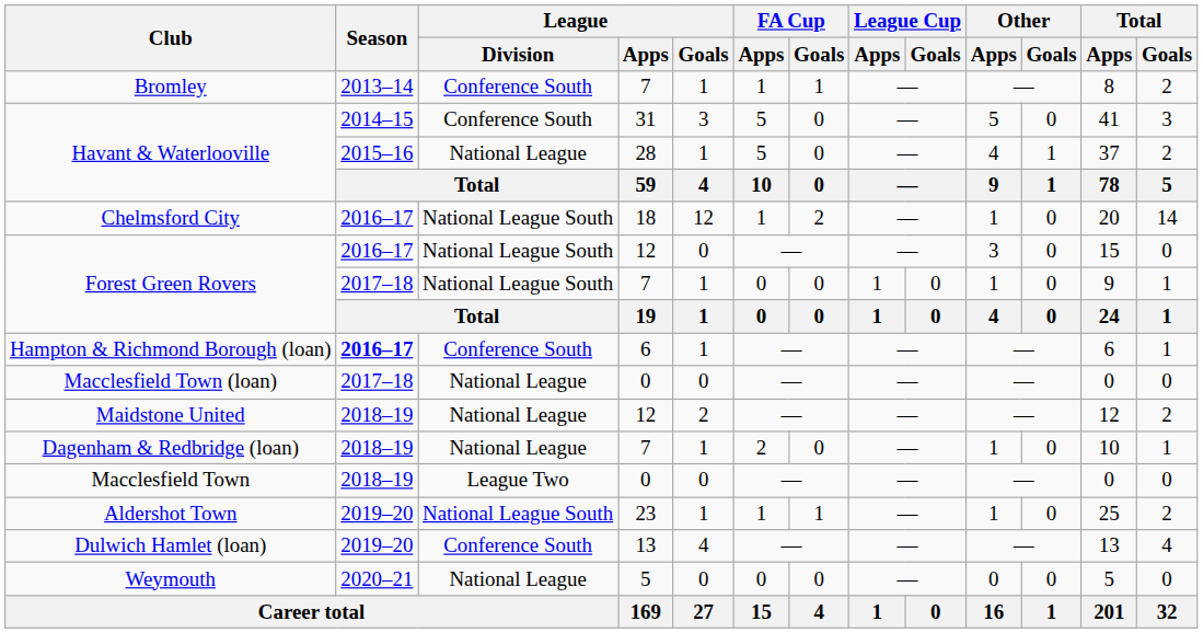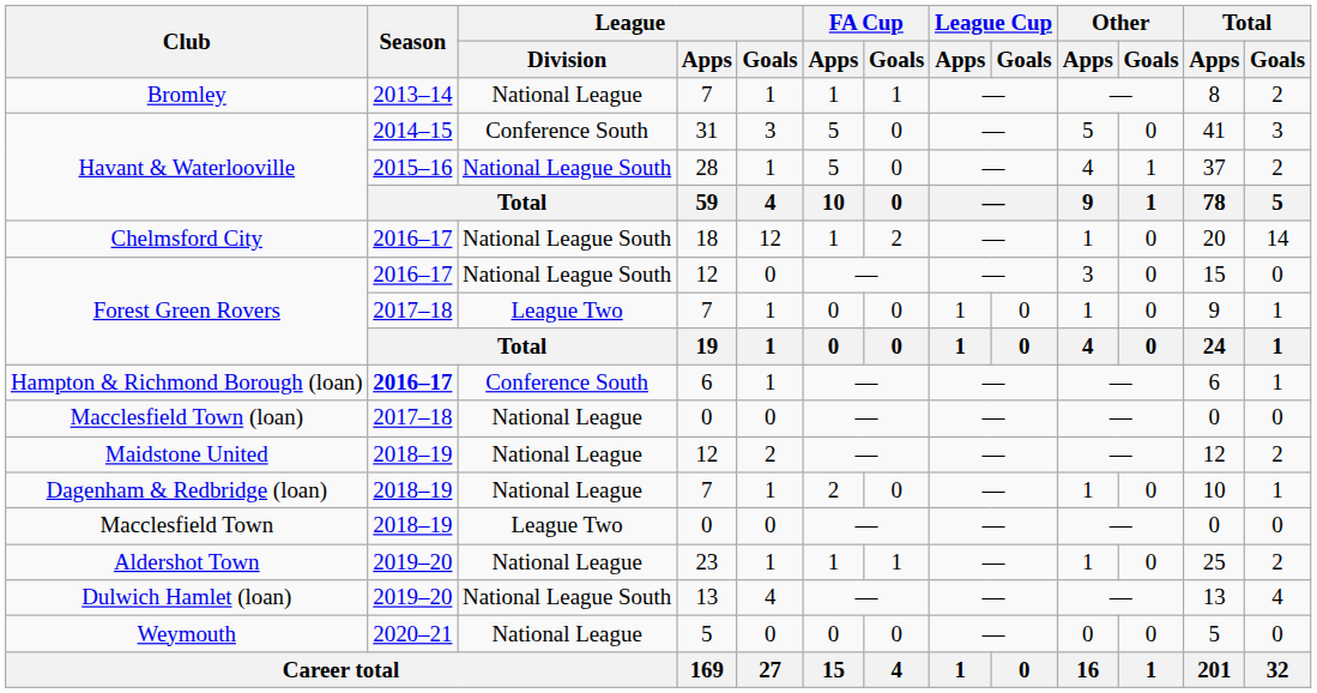Bromley | League / Division: Conference South -> National League
Havant & Waterlooville / 28 | League / Division: National League -> National League South
Forest Green Rovers / 7 | League / Division: National League South -> League Two
Aldershot Town | League / Division: National League South -> National League
Dulwich Hamlet (loan) | League / Division: Conference South -> National League South
